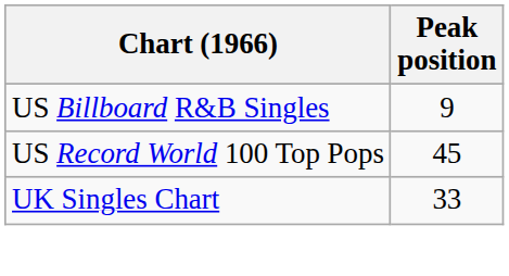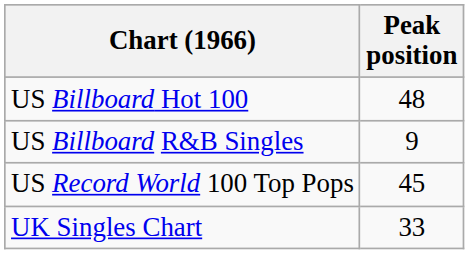+ row: US Billboard Hot 100 | 48
